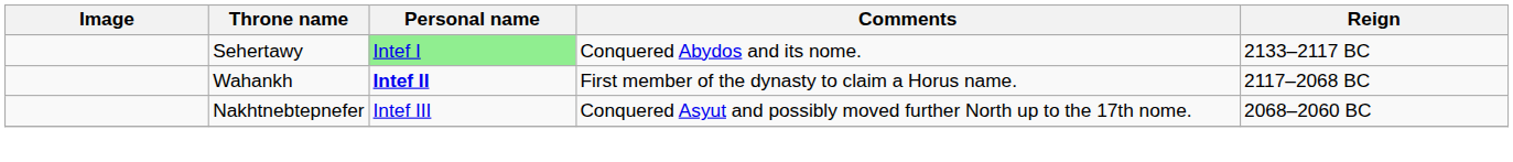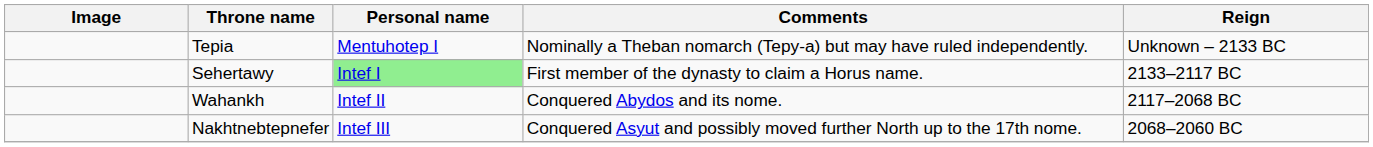+ row: Tepia | Mentuhotep I | Nominally a Theban nomarch (Tepy-a) but may have ruled independently. | Unknown – 2133 BC
Sehertawy | Comments: Conquered Abydos and its nome. -> First member of the dynasty to claim a Horus name.
Wahankh | Personal name: bold -> normal
Wahankh | Comments: First member of the dynasty to claim a Horus name. -> Conquered Abydos and its nome.
